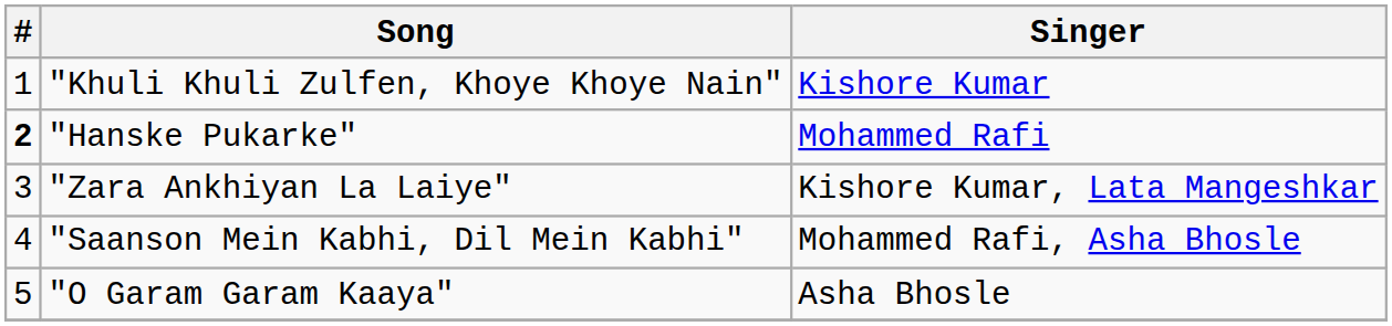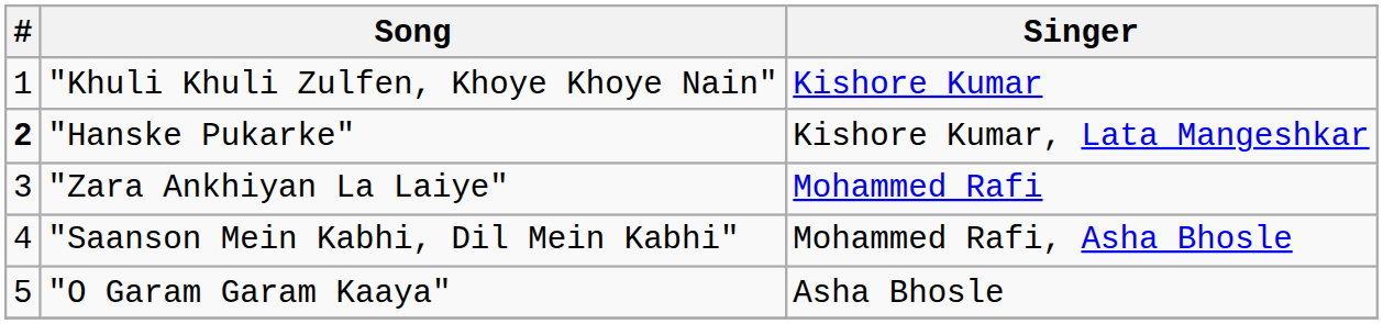"Hanske Pukarke" | Singer: Mohammed Rafi -> Kishore Kumar, Lata Mangeshkar
"Zara Ankhiyan La Laiye" | Singer: Kishore Kumar, Lata Mangeshkar -> Mohammed Rafi
